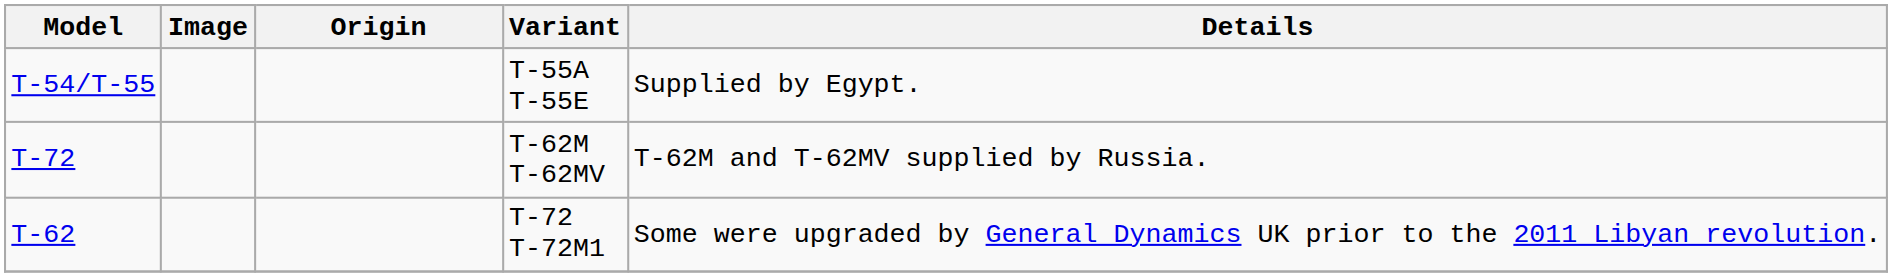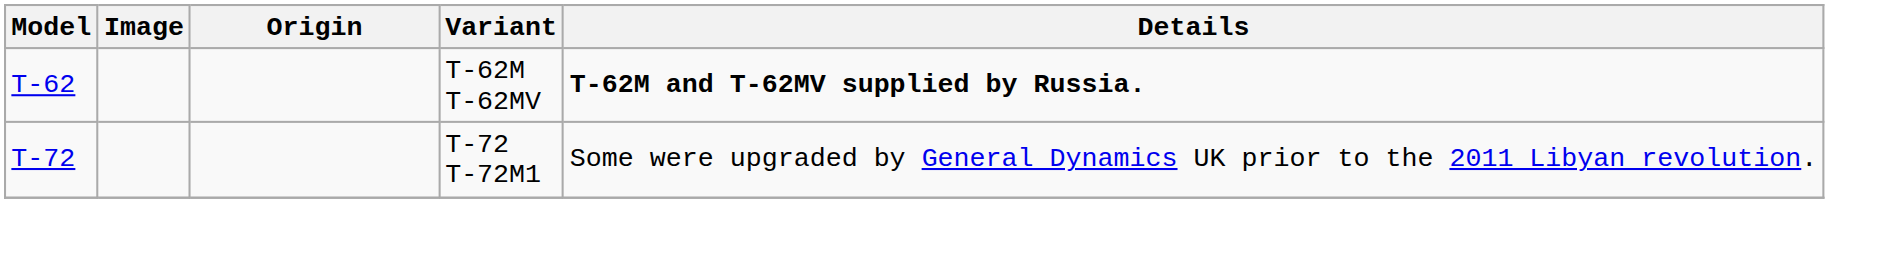- row: T-54/T-55 | T-55A T-55E | Supplied by Egypt.
T-62M T-62MV | Model: T-72 -> T-62
T-62M T-62MV | Details: normal -> bold
T-72 T-72M1 | Model: T-62 -> T-72
